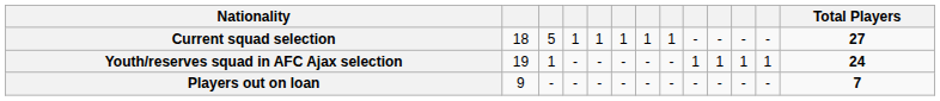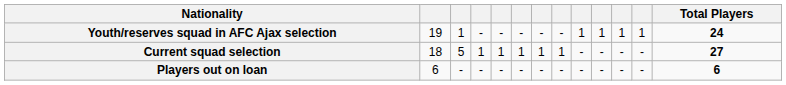rows swapped: Current squad selection <-> Youth/reserves squad in AFC Ajax selection
Players out on loan | column 2: 9 -> 6
Players out on loan | Total Players: 7 -> 6
